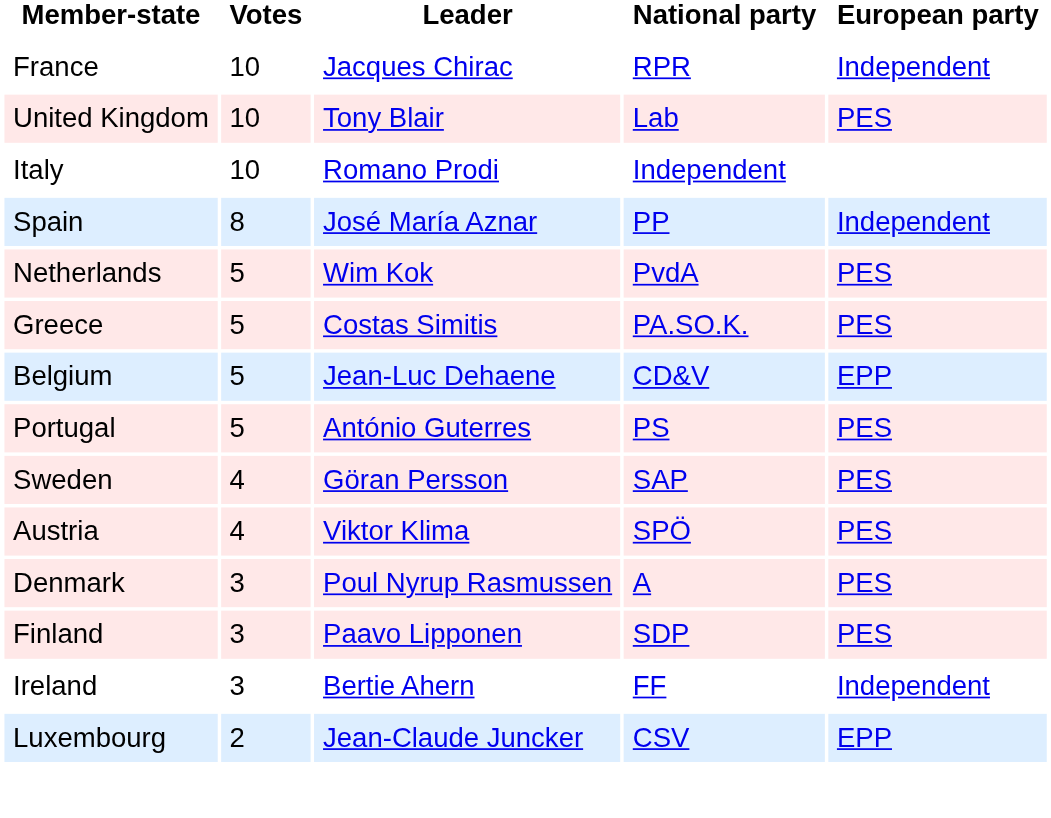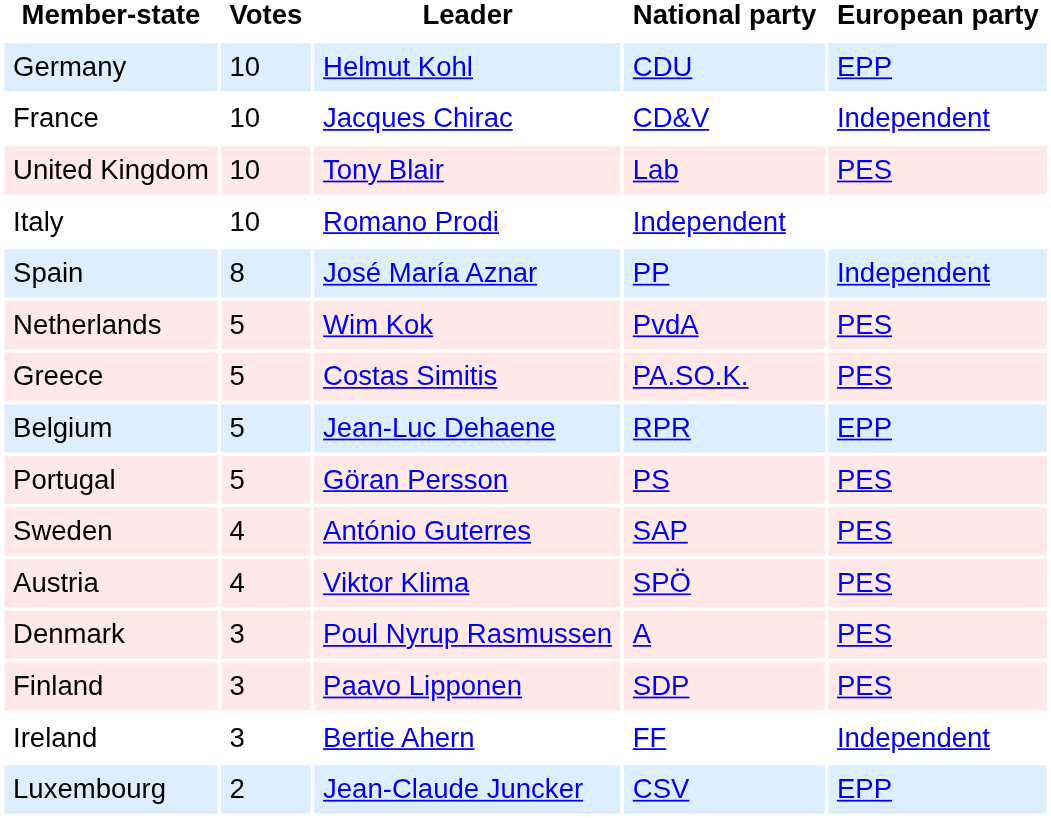+ row: Germany | 10 | Helmut Kohl | CDU | EPP
France | National party: RPR -> CD&V
Belgium | National party: CD&V -> RPR
Portugal | Leader: António Guterres -> Göran Persson
Sweden | Leader: Göran Persson -> António Guterres
